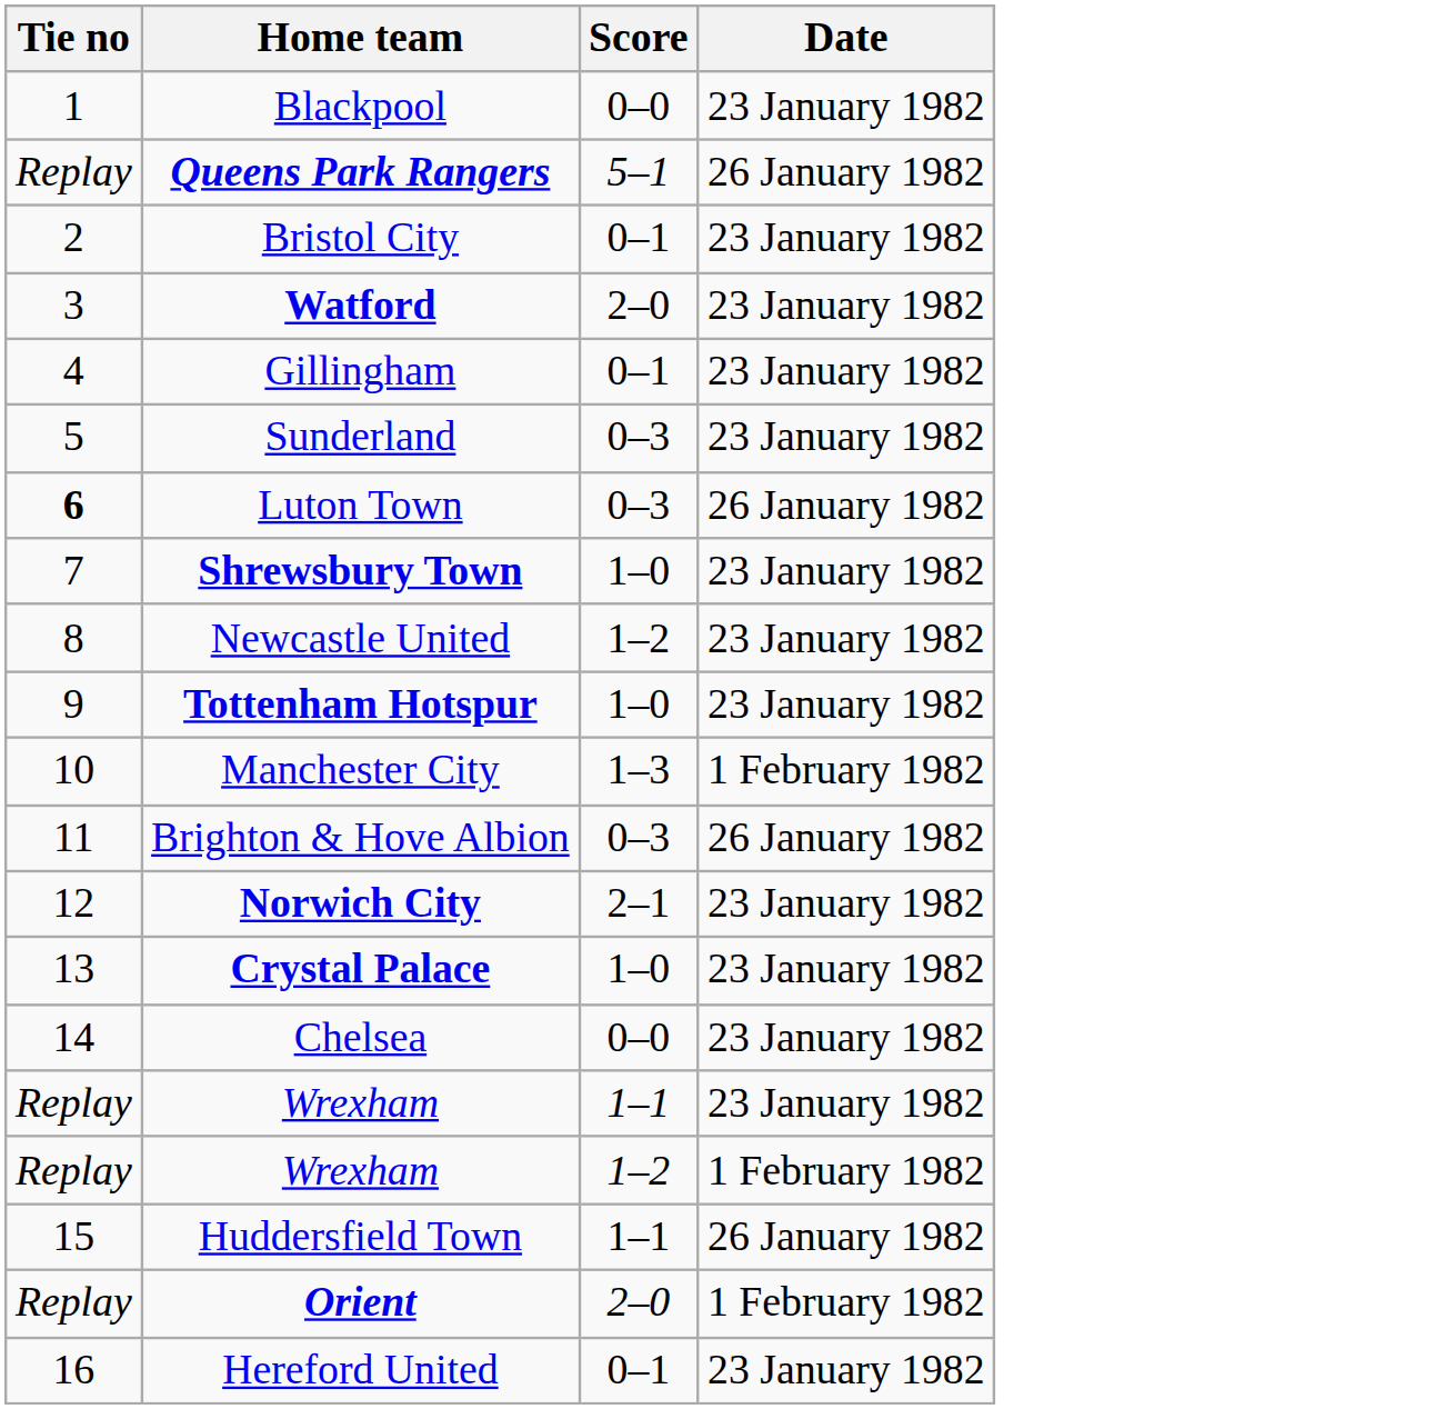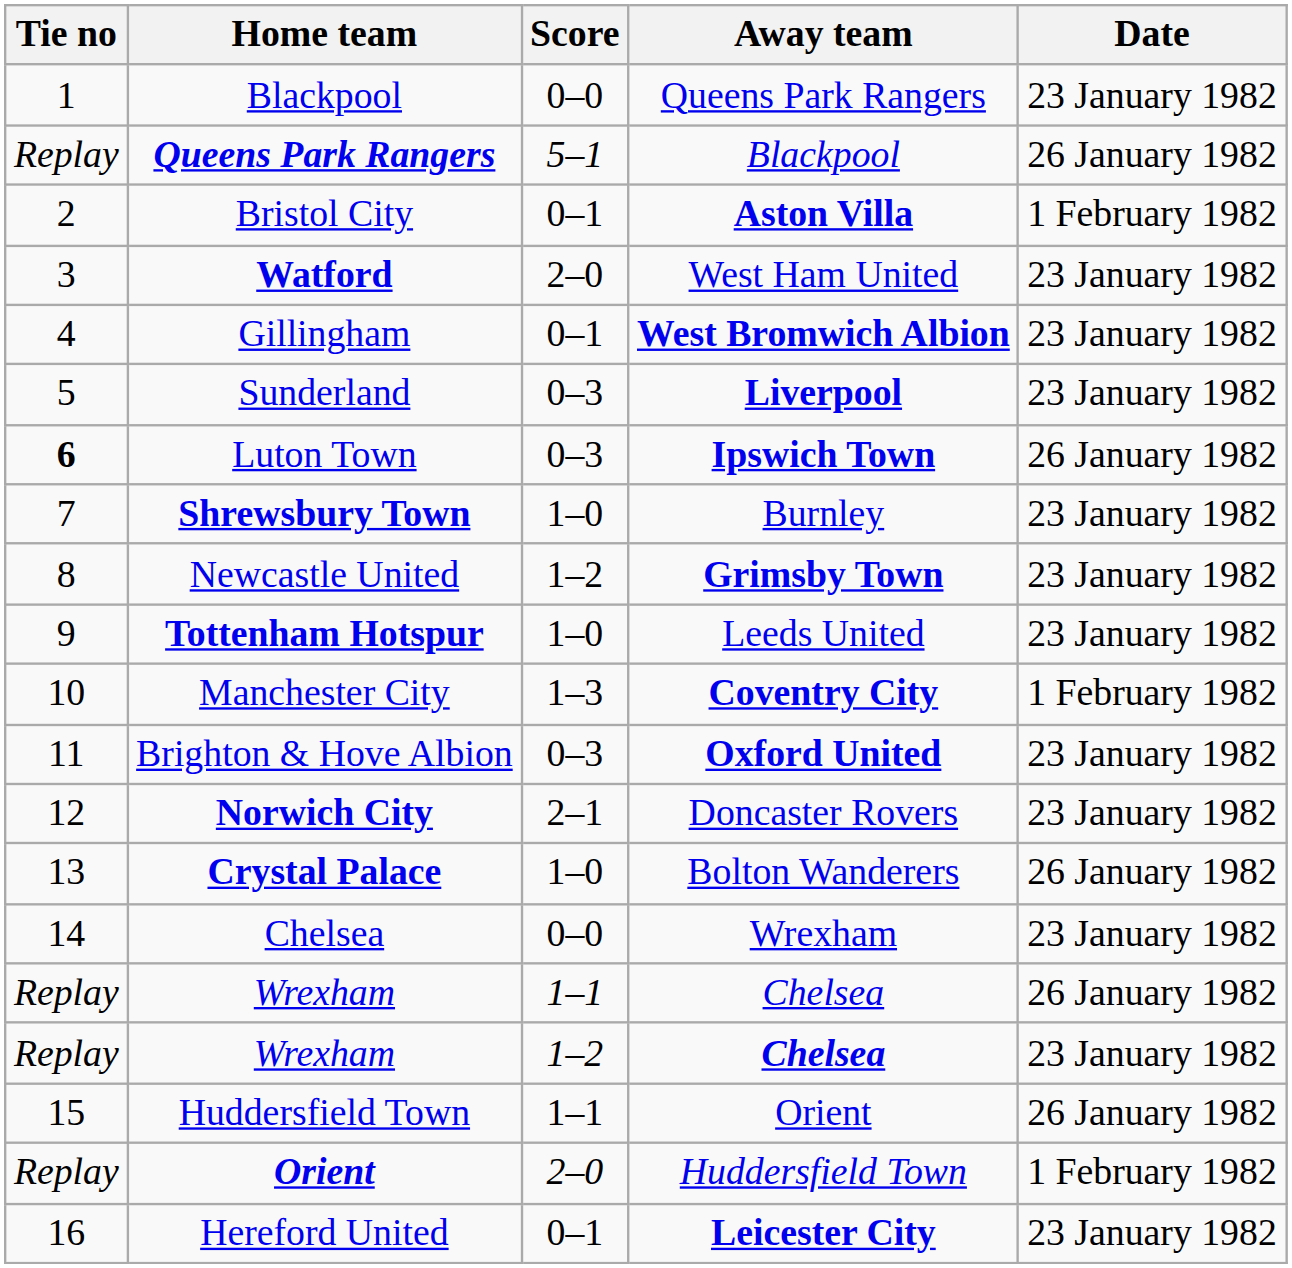+ column: Away team | Queens Park Rangers | Blackpool | Aston Villa | West Ham United | West Bromwich Albion | Liverpool | Ipswich Town | Burnley | Grimsby Town | Leeds United | Coventry City | Oxford United | Doncaster Rovers | Bolton Wanderers | Wrexham | Chelsea | Chelsea | Orient | Huddersfield Town | Leicester City
Bristol City | Date: 23 January 1982 -> 1 February 1982
Brighton & Hove Albion | Date: 26 January 1982 -> 23 January 1982
Crystal Palace | Date: 23 January 1982 -> 26 January 1982
Wrexham / 1–1 | Date: 23 January 1982 -> 26 January 1982
Wrexham / 1–2 | Date: 1 February 1982 -> 23 January 1982
